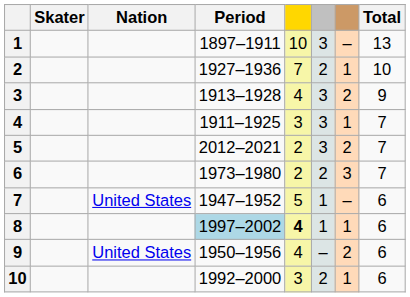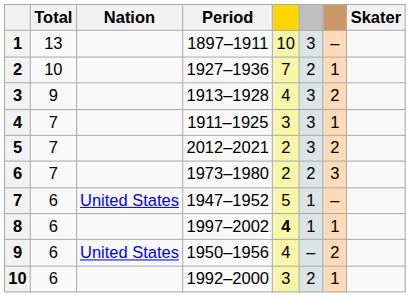columns swapped: Skater <-> Total
8 | Period: lightblue background -> no background
